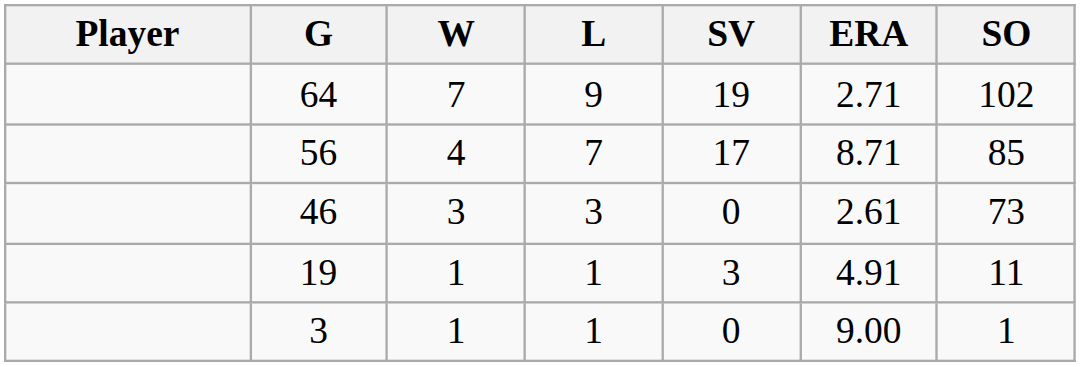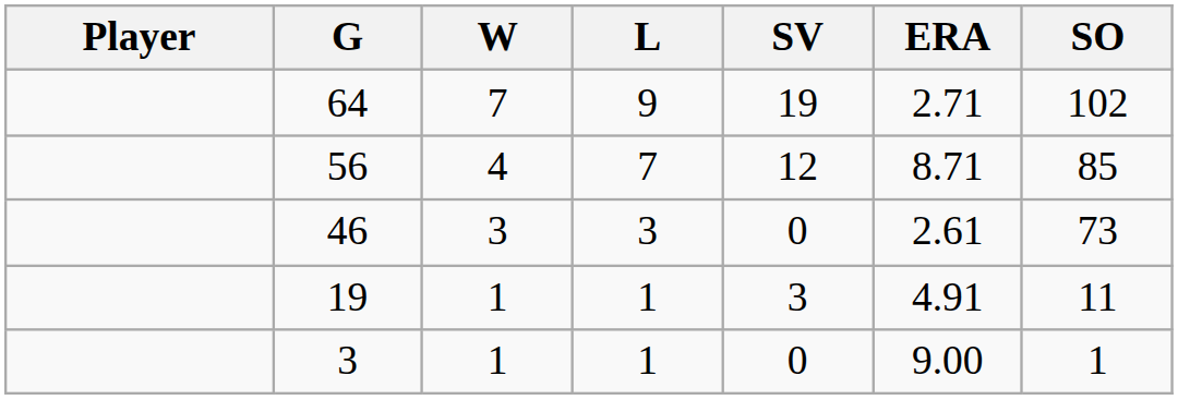56 | SV: 17 -> 12
